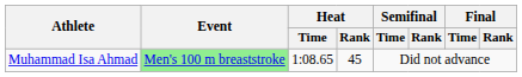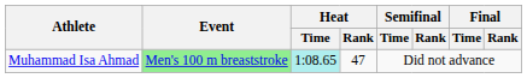Muhammad Isa Ahmad | Heat / Time: no background -> paleturquoise background
Muhammad Isa Ahmad | Heat / Rank: 45 -> 47
